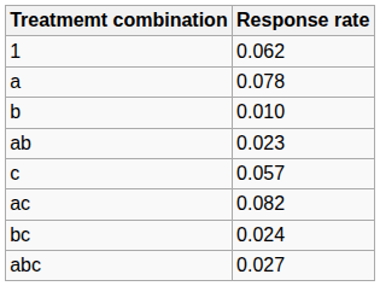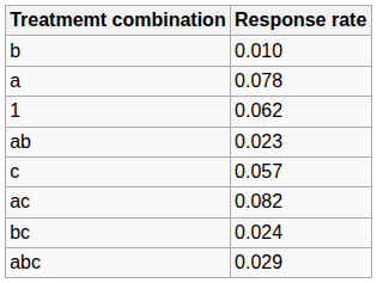rows swapped: 1 <-> b
abc | Response rate: 0.027 -> 0.029
